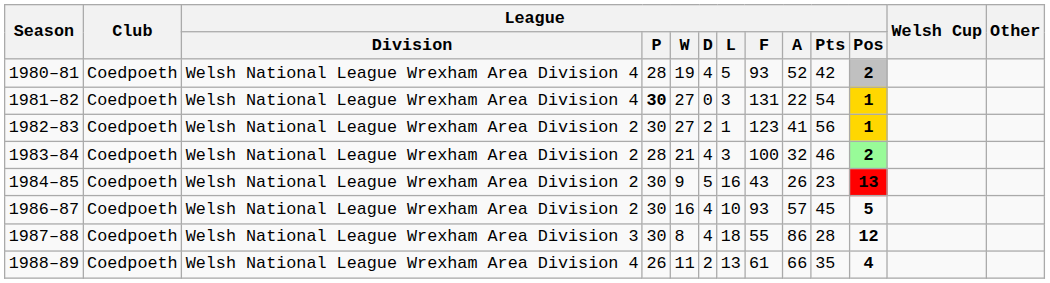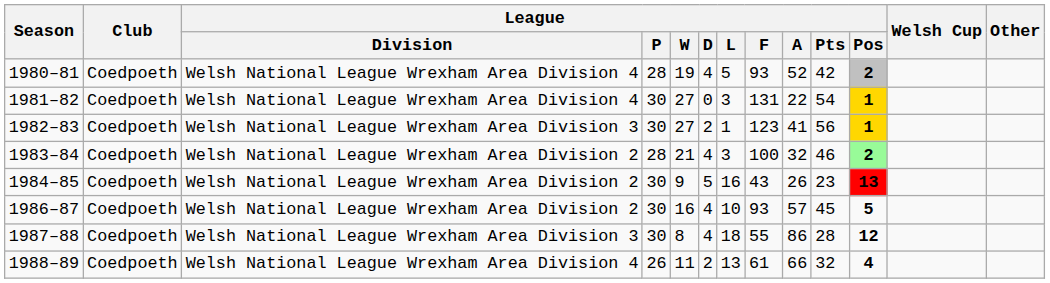1981–82 | League / P: bold -> normal
1982–83 | League / Division: Welsh National League Wrexham Area Division 2 -> Welsh National League Wrexham Area Division 3
1988–89 | League / Pts: 35 -> 32
